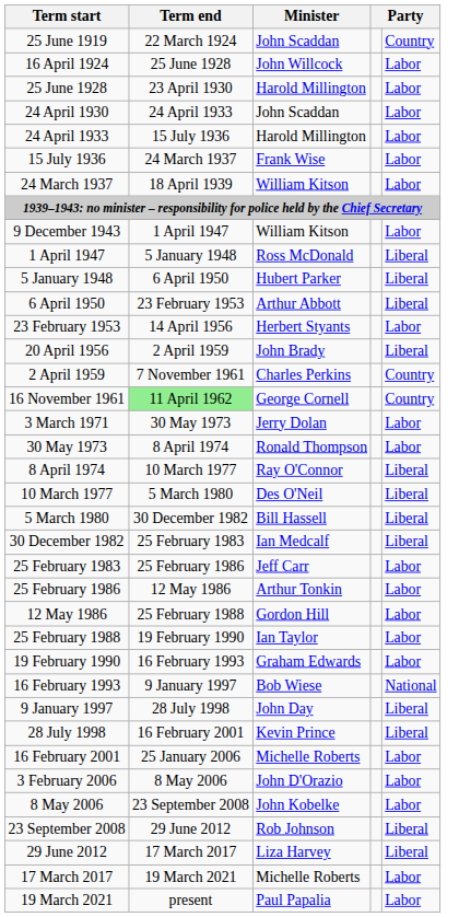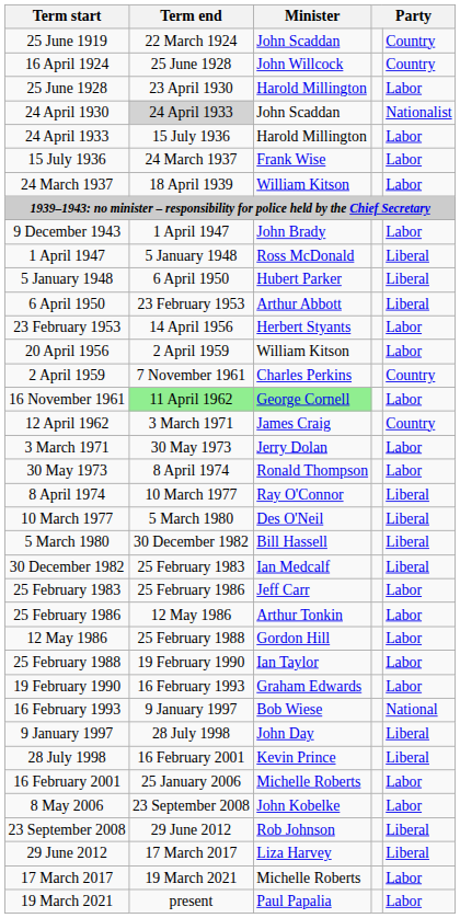16 April 1924 | column 5: Labor -> Country
24 April 1930 | Term end: no background -> lightgrey background
24 April 1930 | column 5: Labor -> Nationalist
9 December 1943 | Minister: William Kitson -> John Brady
20 April 1956 | Minister: John Brady -> William Kitson
20 April 1956 | column 5: Liberal -> Labor
16 November 1961 | Minister: no background -> lightgreen background
16 November 1961 | column 5: Country -> Labor
+ row: 12 April 1962 | 3 March 1971 | James Craig | Country
- row: 3 February 2006 | 8 May 2006 | John D'Orazio | Labor
